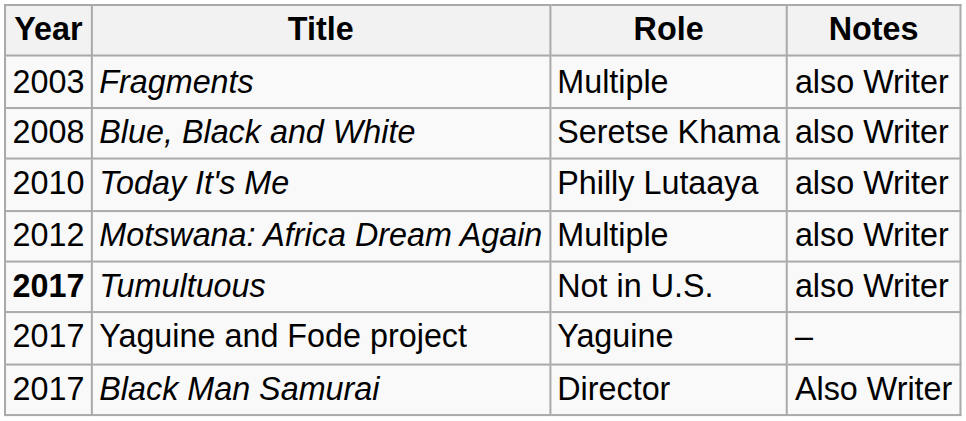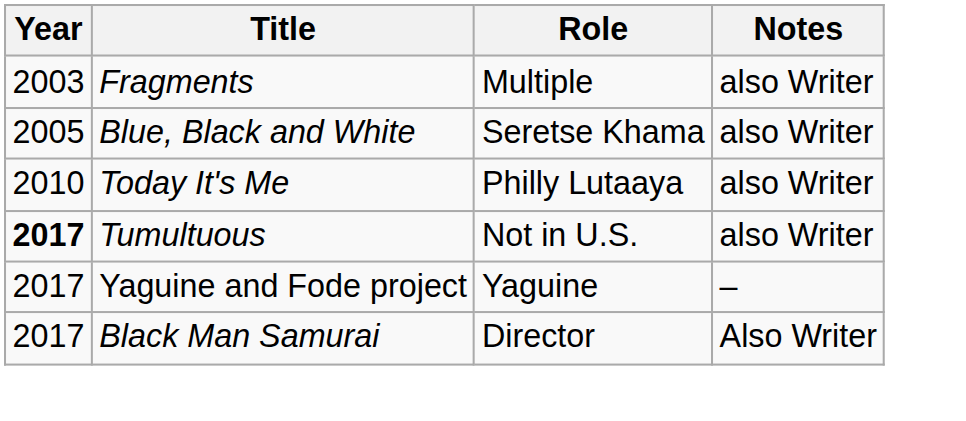Blue, Black and White | Year: 2008 -> 2005
- row: 2012 | Motswana: Africa Dream Again | Multiple | also Writer
